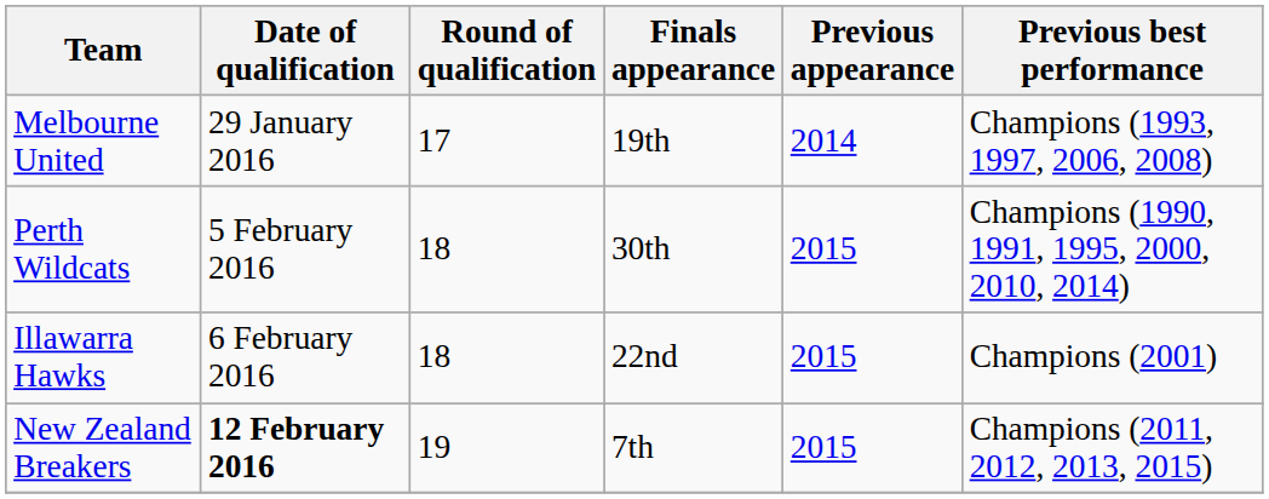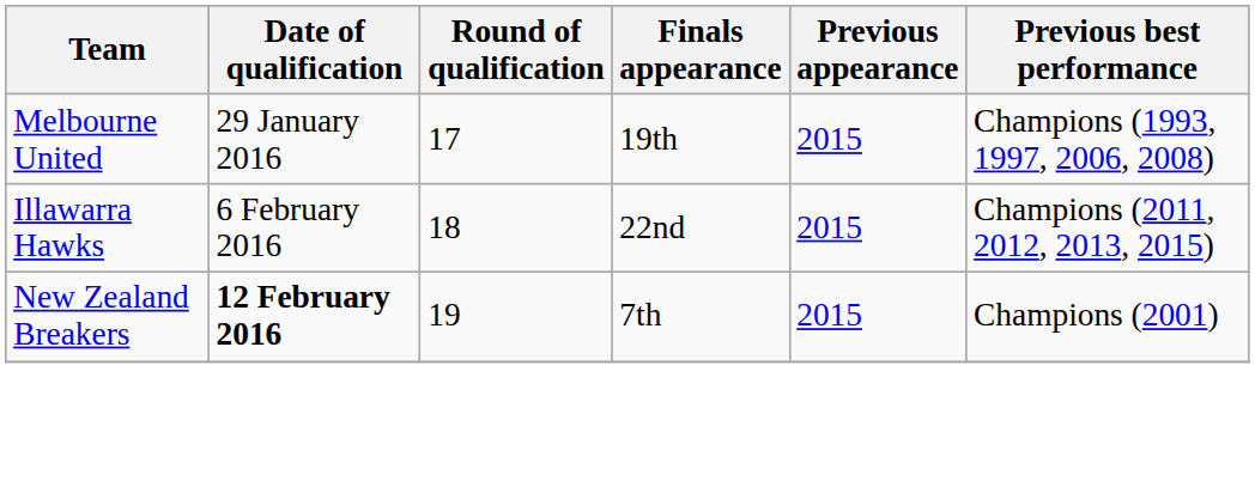Melbourne United | Previous appearance: 2014 -> 2015
- row: Perth Wildcats | 5 February 2016 | 18 | 30th | 2015 | Champions (1990, 1991, 1995, 2000, 2010, 2014)
Illawarra Hawks | Previous best performance: Champions (2001) -> Champions (2011, 2012, 2013, 2015)
New Zealand Breakers | Previous best performance: Champions (2011, 2012, 2013, 2015) -> Champions (2001)
